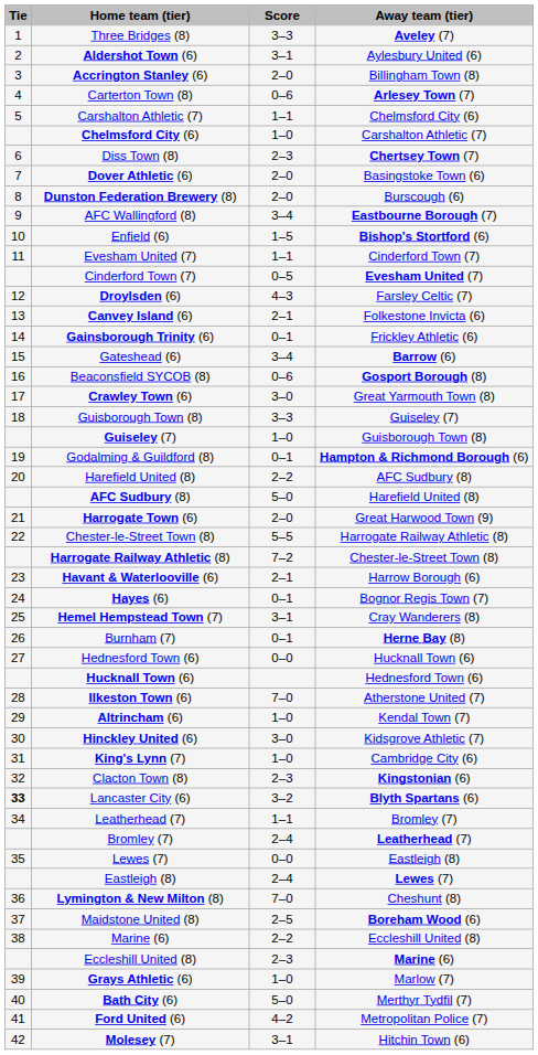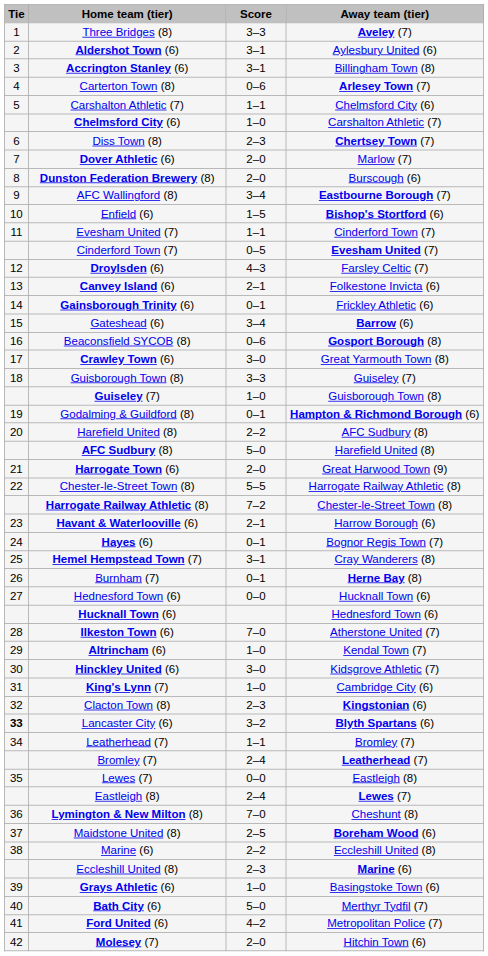Accrington Stanley (6) | Score: 2–0 -> 3–1
Dover Athletic (6) | Away team (tier): Basingstoke Town (6) -> Marlow (7)
Grays Athletic (6) | Away team (tier): Marlow (7) -> Basingstoke Town (6)
Molesey (7) | Score: 3–1 -> 2–0
